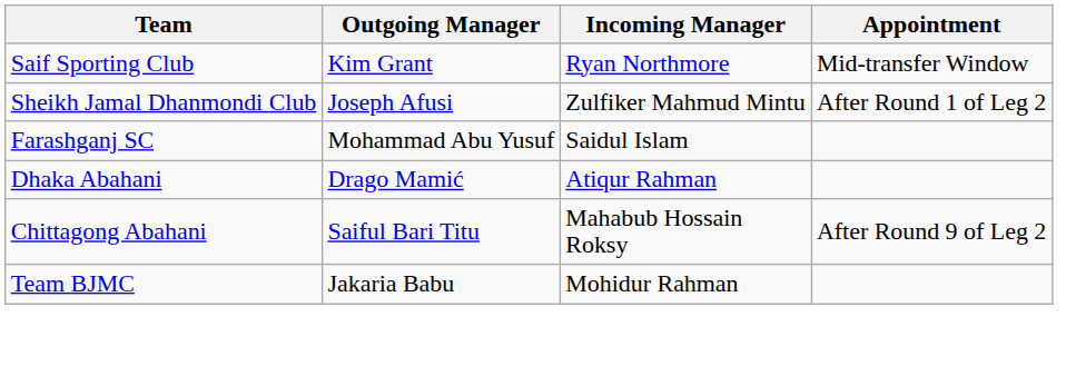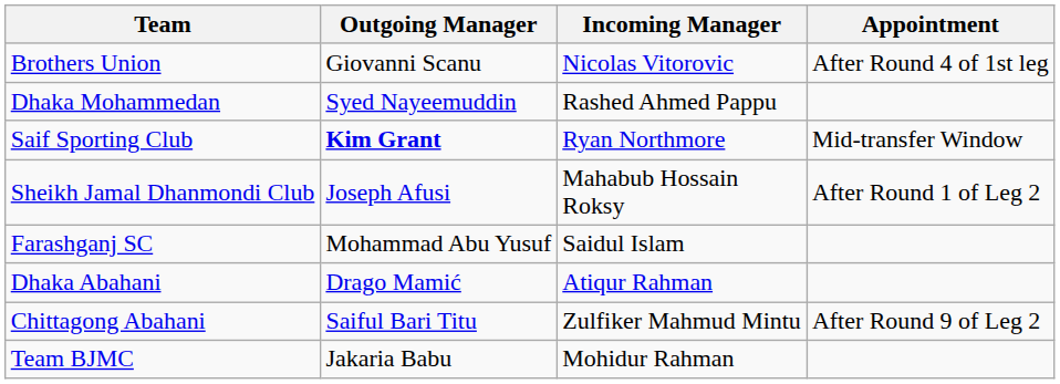+ row: Brothers Union | Giovanni Scanu | Nicolas Vitorovic | After Round 4 of 1st leg
+ row: Dhaka Mohammedan | Syed Nayeemuddin | Rashed Ahmed Pappu
Saif Sporting Club | Outgoing Manager: normal -> bold
Sheikh Jamal Dhanmondi Club | Incoming Manager: Zulfiker Mahmud Mintu -> Mahabub Hossain Roksy
Chittagong Abahani | Incoming Manager: Mahabub Hossain Roksy -> Zulfiker Mahmud Mintu
